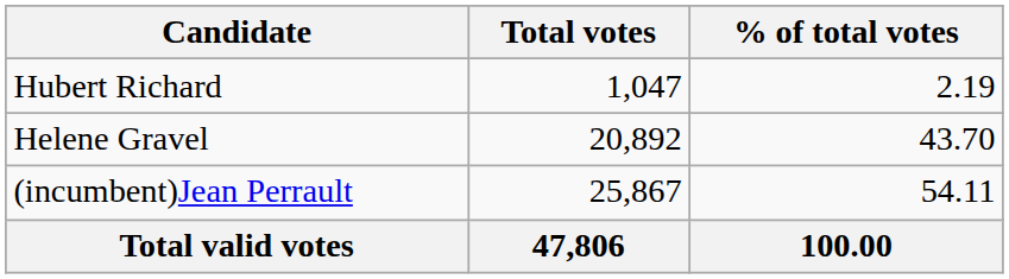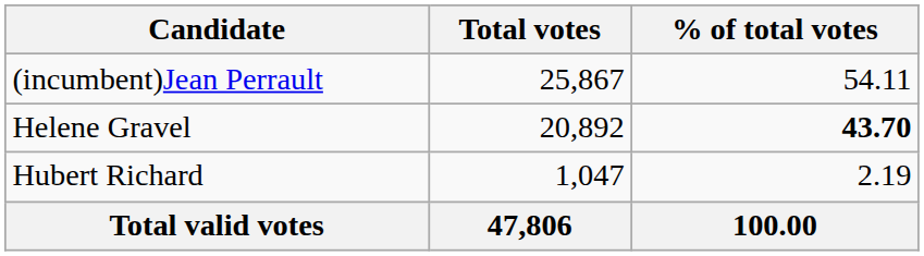rows swapped: (incumbent)Jean Perrault <-> Hubert Richard
Helene Gravel | % of total votes: normal -> bold
